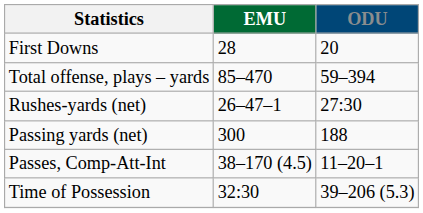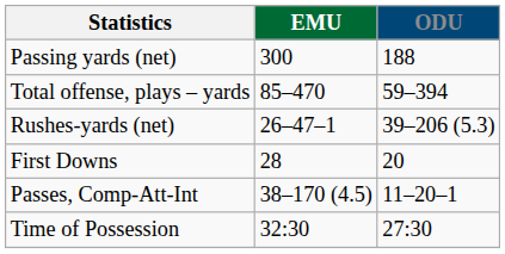rows swapped: First Downs <-> Passing yards (net)
Rushes-yards (net) | ODU: 27:30 -> 39–206 (5.3)
Time of Possession | ODU: 39–206 (5.3) -> 27:30
